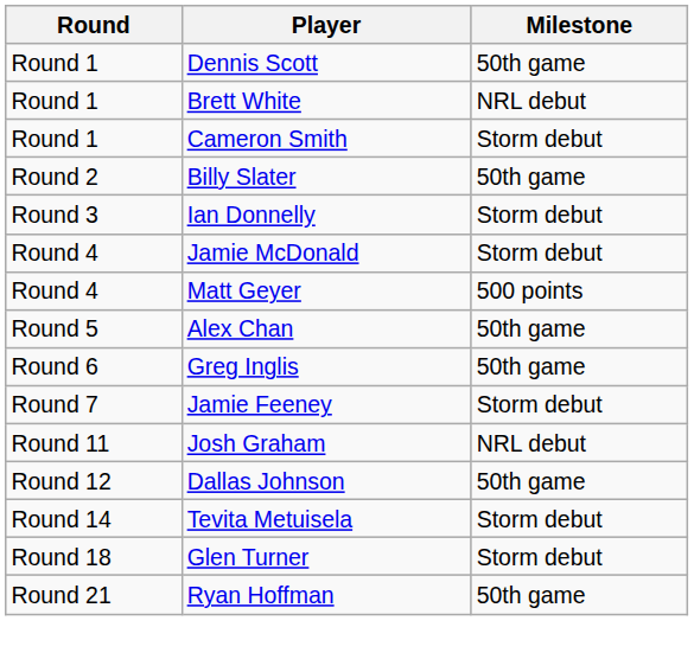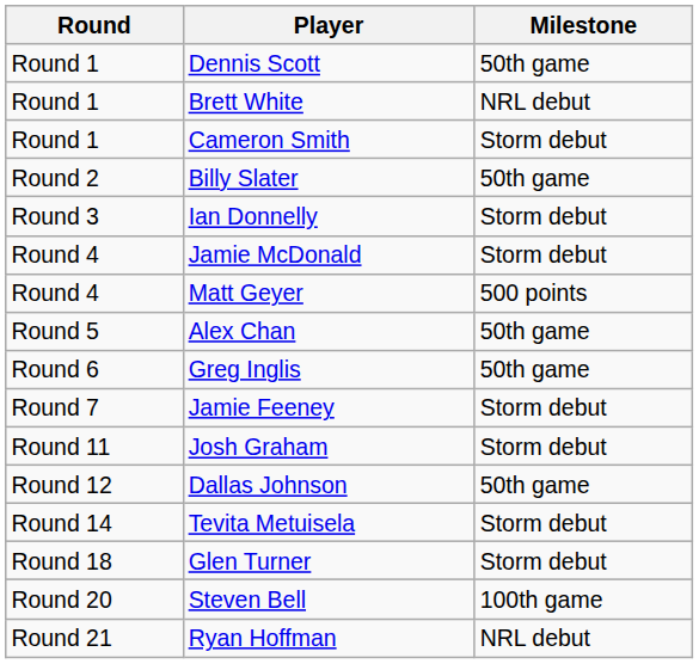Josh Graham | Milestone: NRL debut -> Storm debut
+ row: Round 20 | Steven Bell | 100th game
Ryan Hoffman | Milestone: 50th game -> NRL debut
